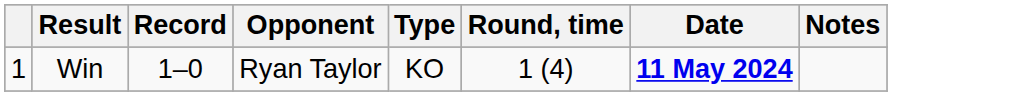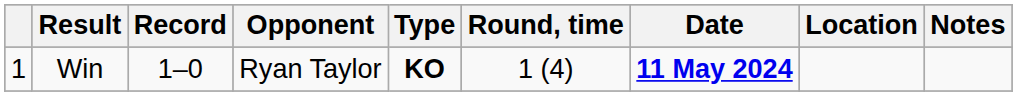+ column: Location
Win | Type: normal -> bold
